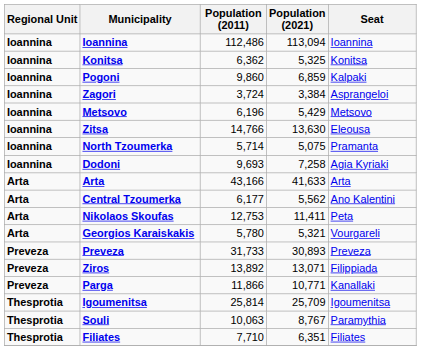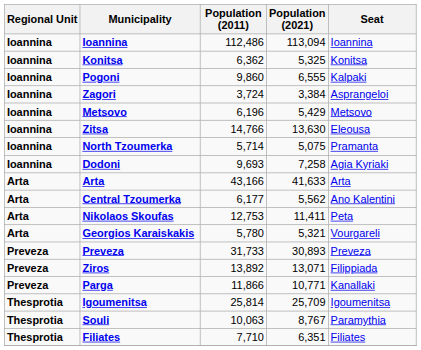Pogoni | Population (2021): 6,859 -> 6,555
